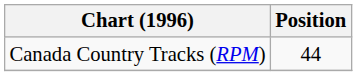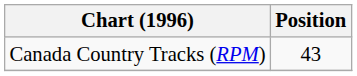Canada Country Tracks (RPM) | Position: 44 -> 43
